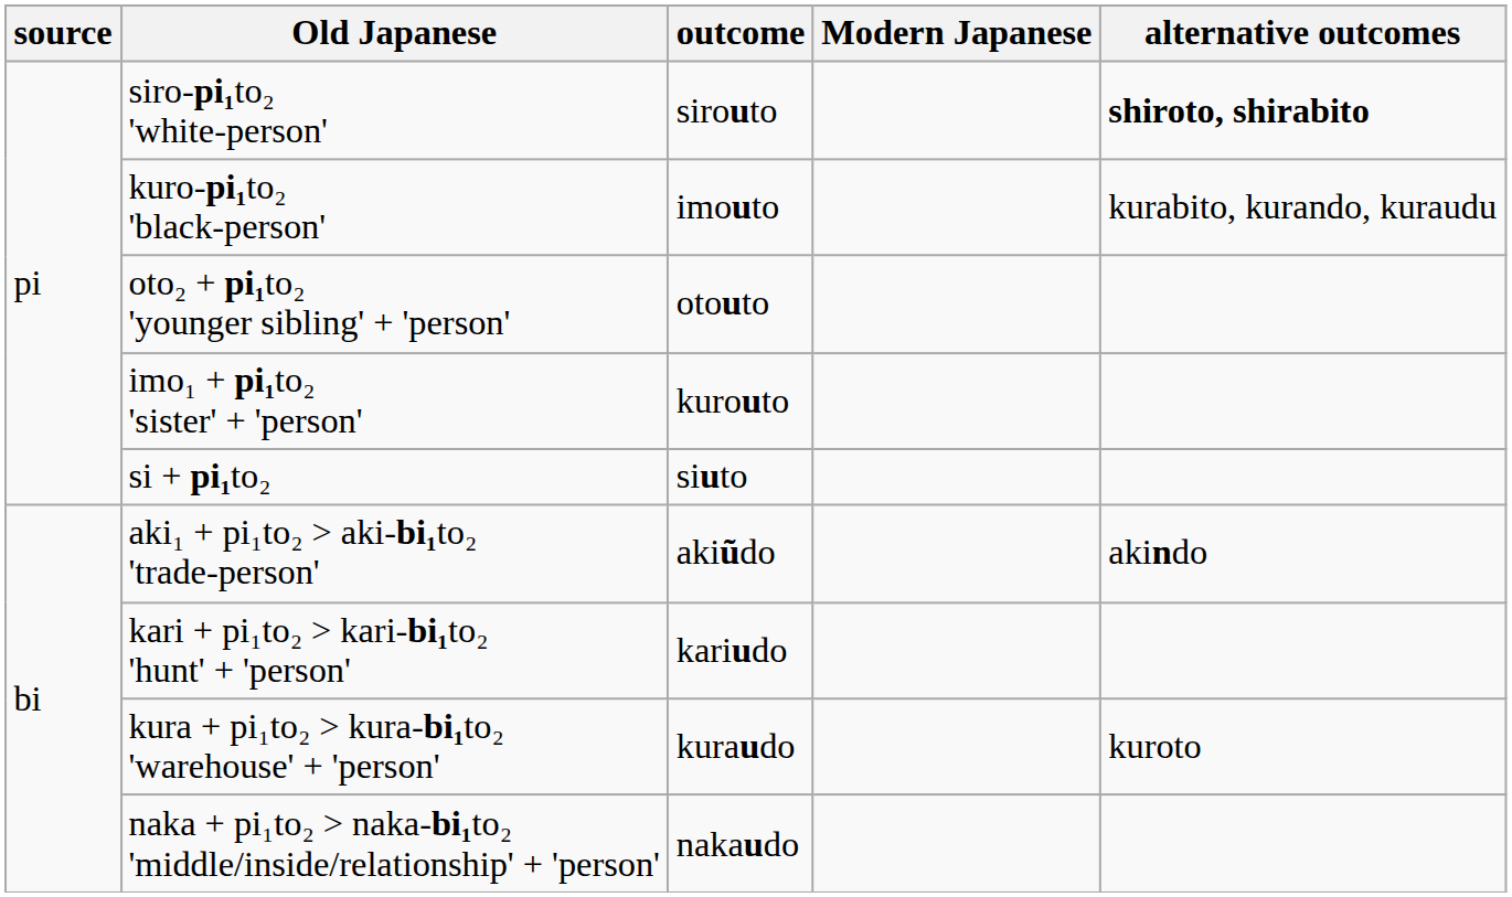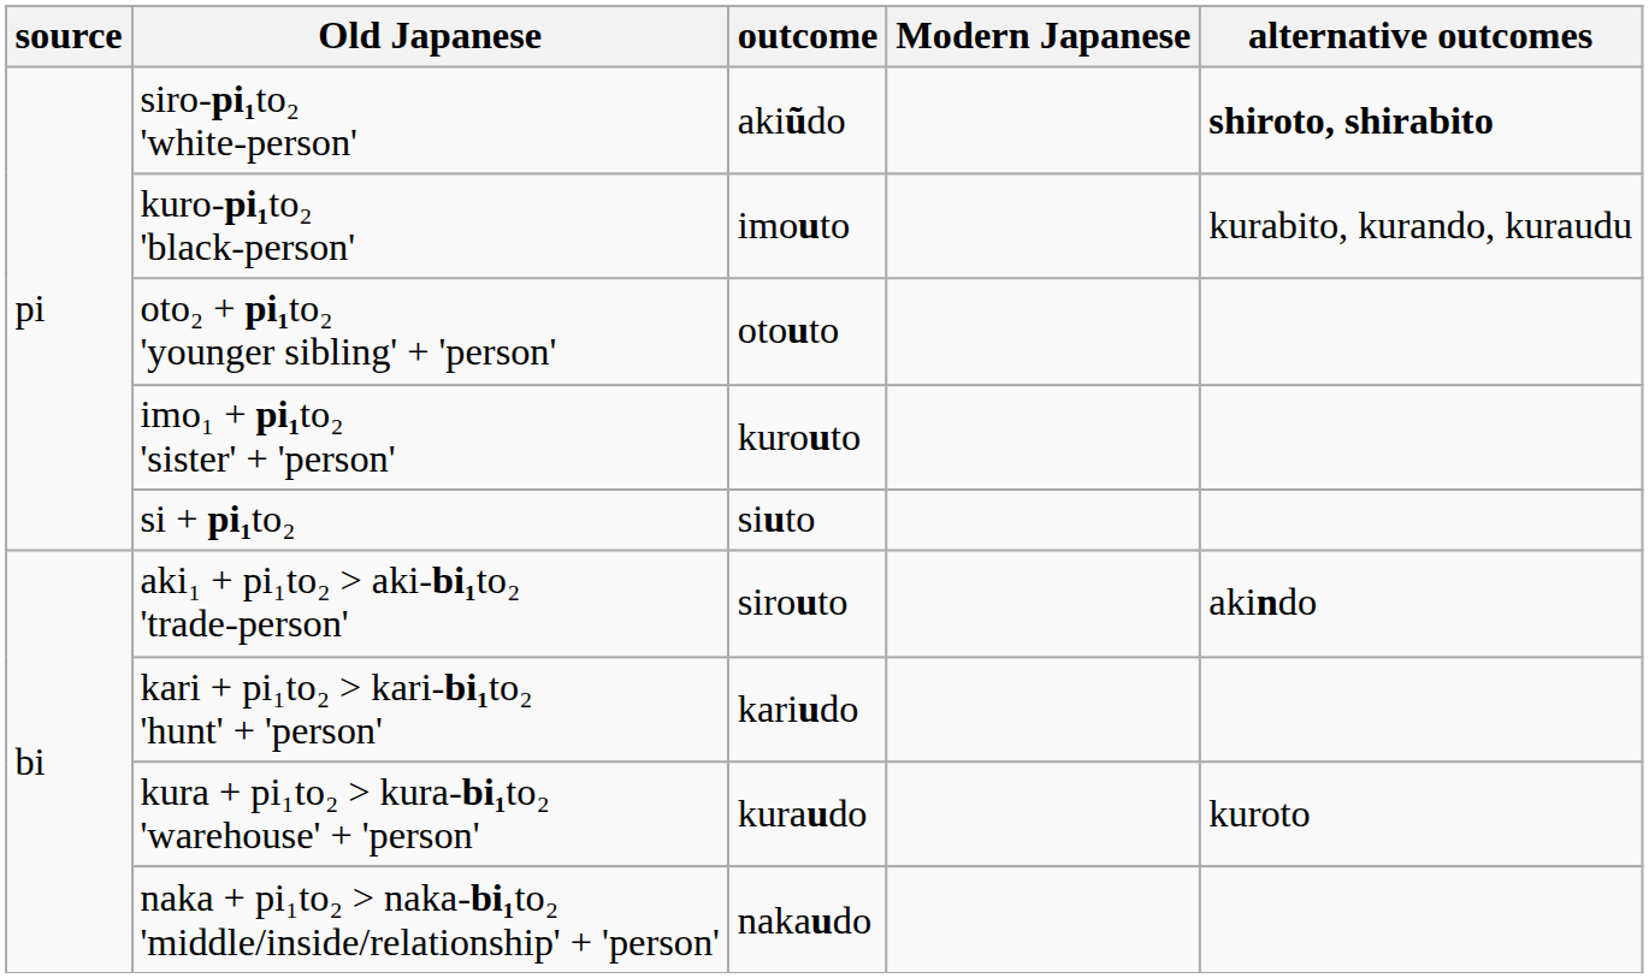siro-pi₁to₂ 'white-person' | outcome: sirouto -> akiũdo
aki₁ + pi₁to₂ > aki-bi₁to₂ 'trade-person' | outcome: akiũdo -> sirouto
